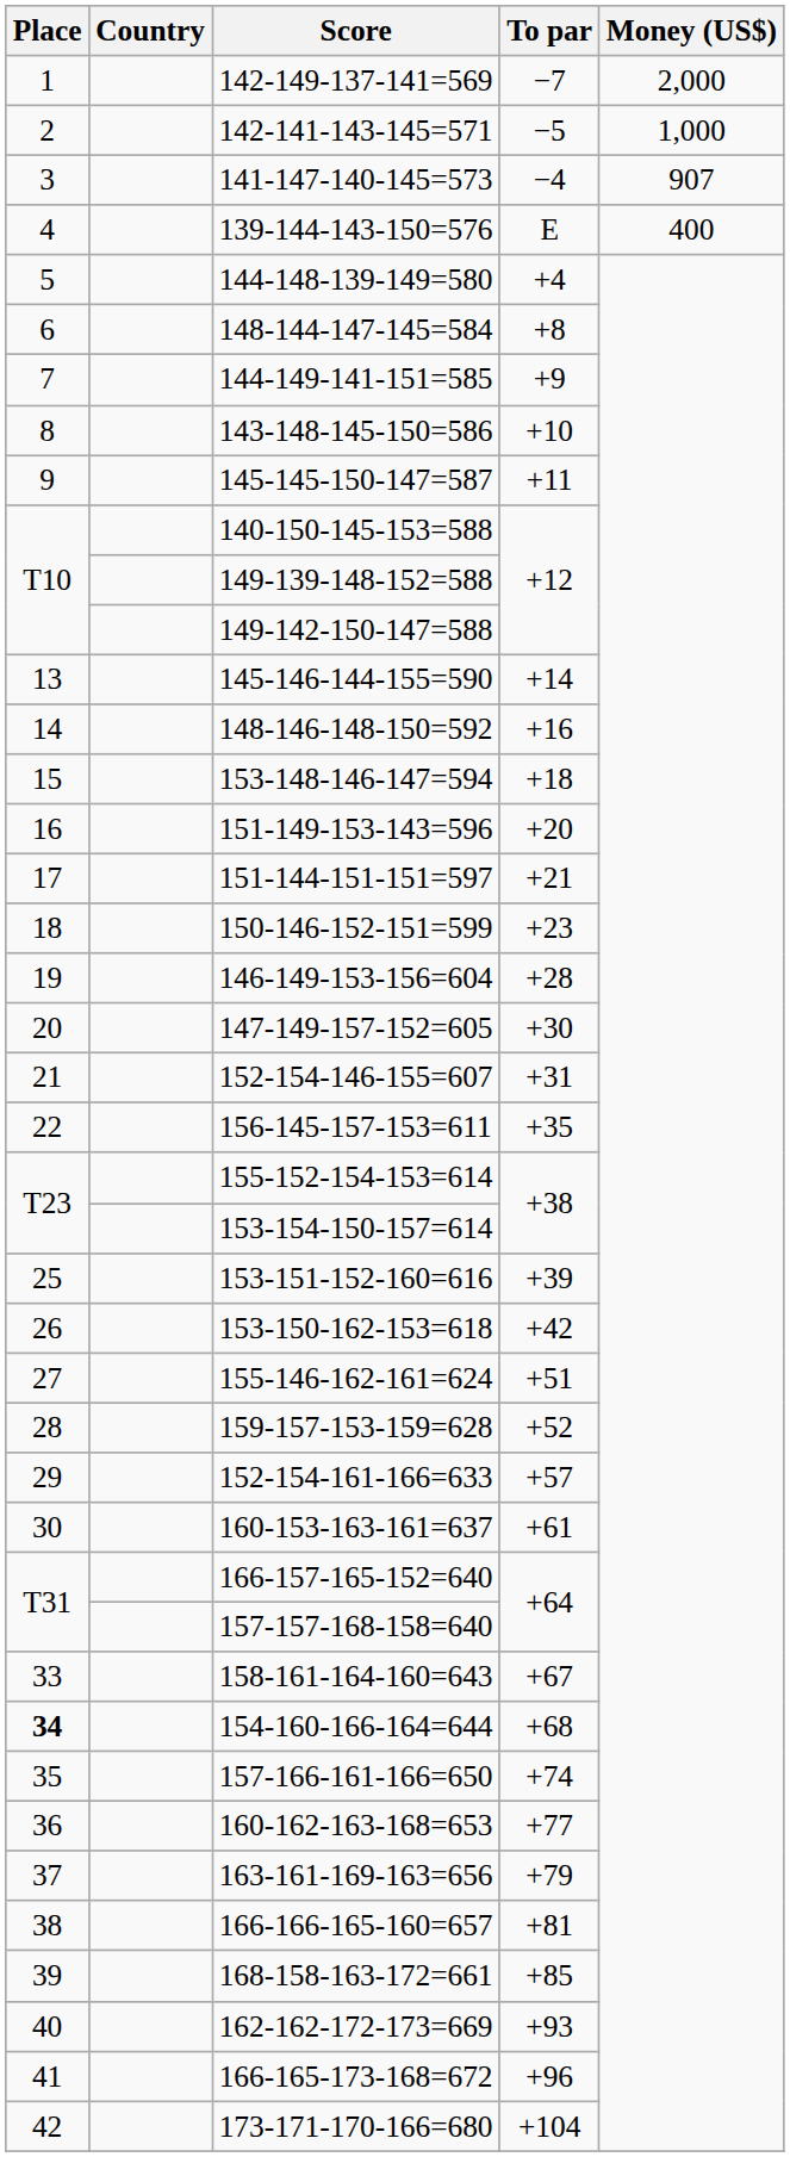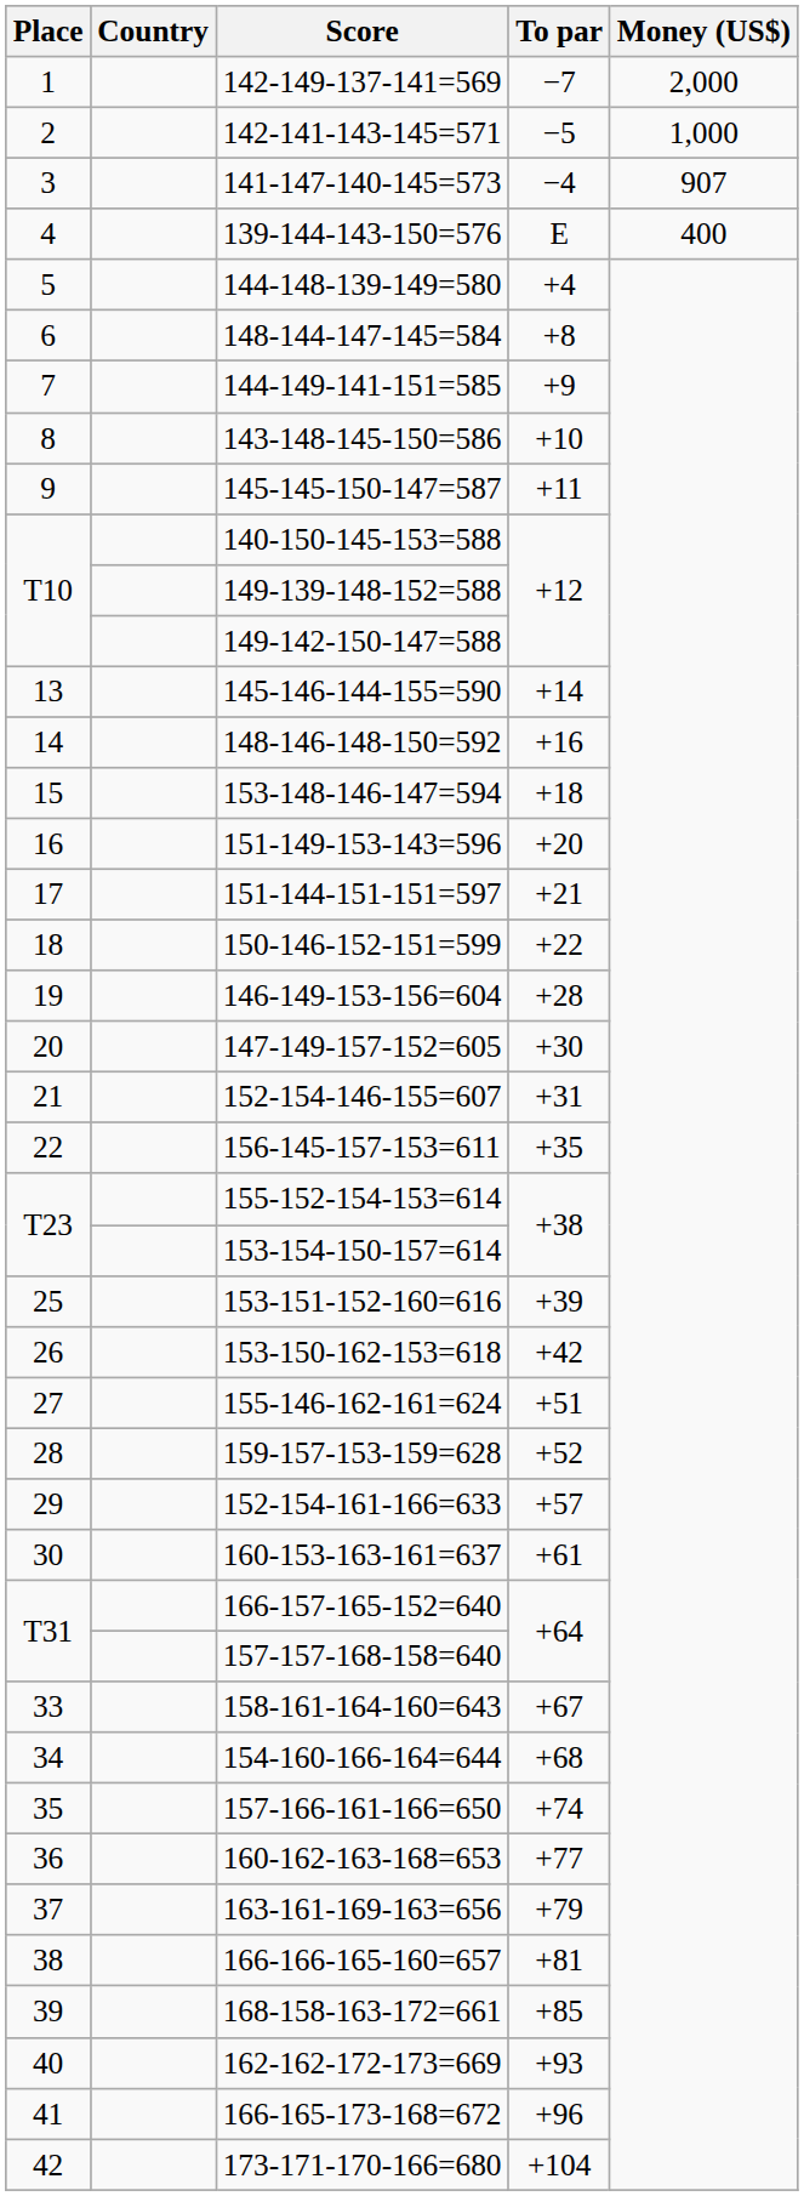150-146-152-151=599 | To par: +23 -> +22
154-160-166-164=644 | Place: bold -> normal
